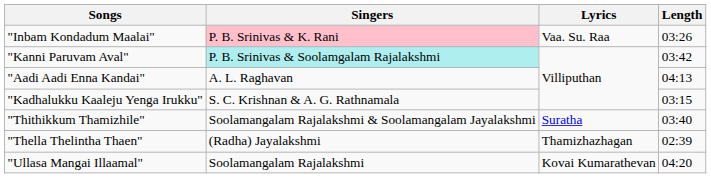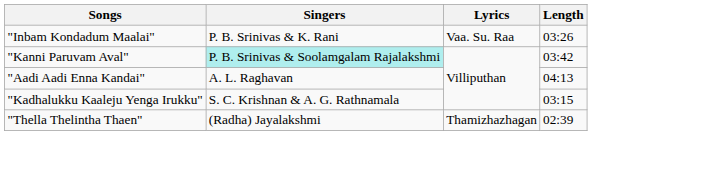"Inbam Kondadum Maalai" | Singers: pink background -> no background
- row: "Thithikkum Thamizhile" | Soolamangalam Rajalakshmi & Soolamangalam Jayalakshmi | Suratha | 03:40
- row: "Ullasa Mangai Illaamal" | Soolamangalam Rajalakshmi | Kovai Kumarathevan | 04:20
